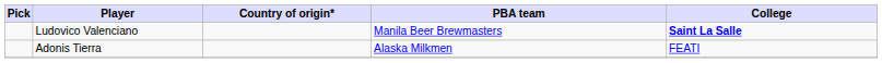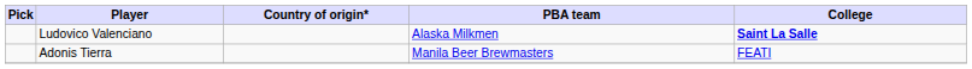Ludovico Valenciano | PBA team: Manila Beer Brewmasters -> Alaska Milkmen
Adonis Tierra | PBA team: Alaska Milkmen -> Manila Beer Brewmasters
